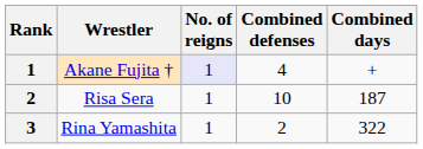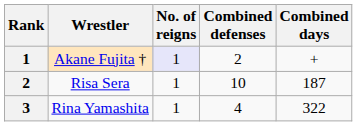Akane Fujita † | Combined defenses: 4 -> 2
Rina Yamashita | Combined defenses: 2 -> 4
